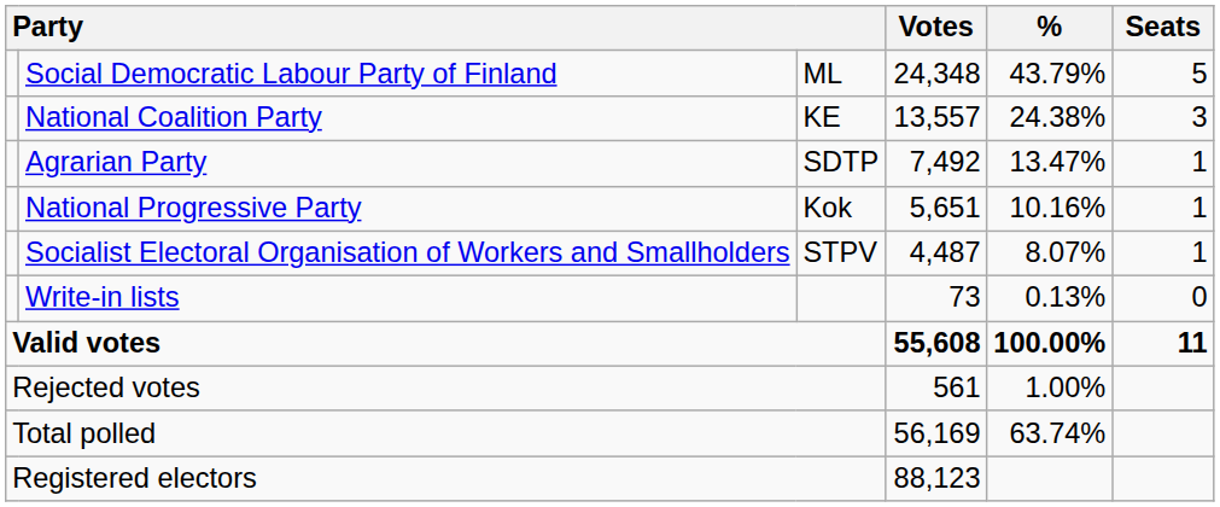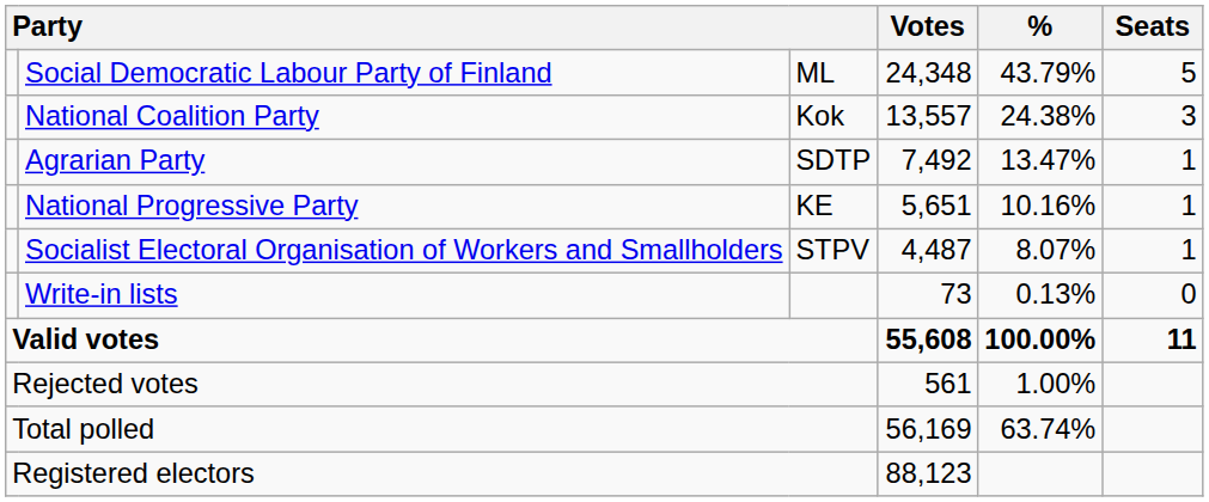National Coalition Party | column 3: KE -> Kok
National Progressive Party | column 3: Kok -> KE
